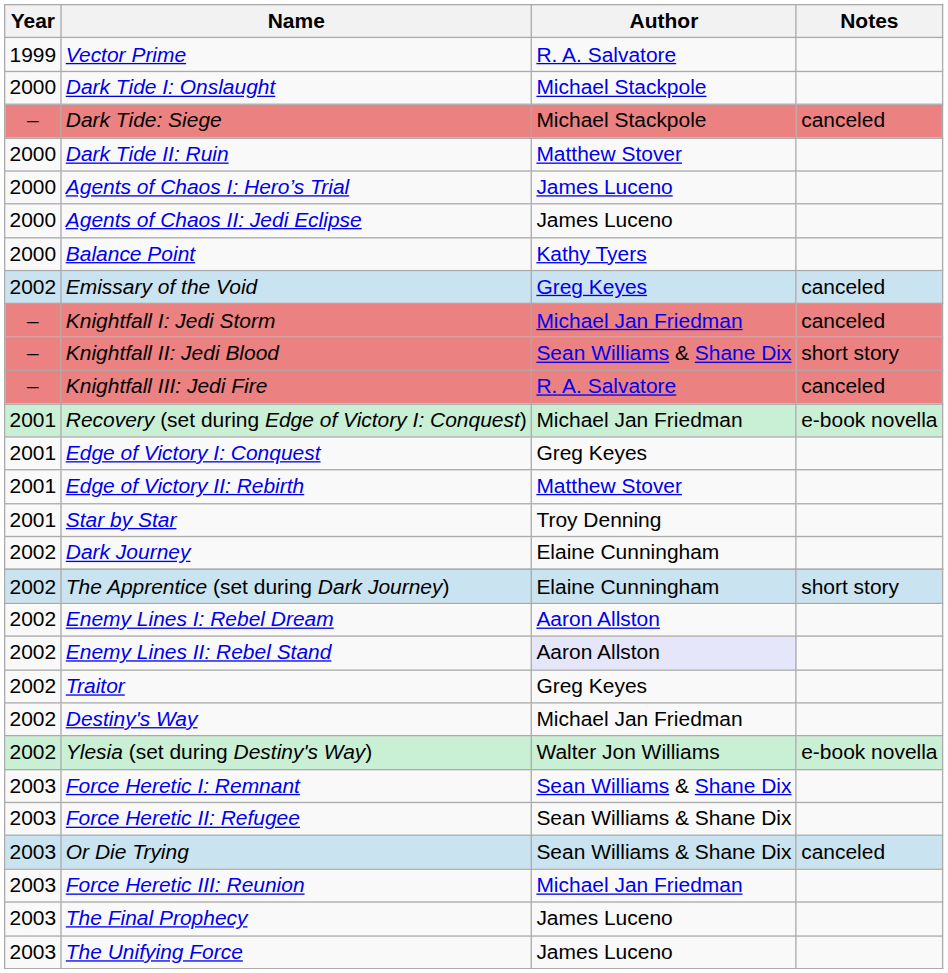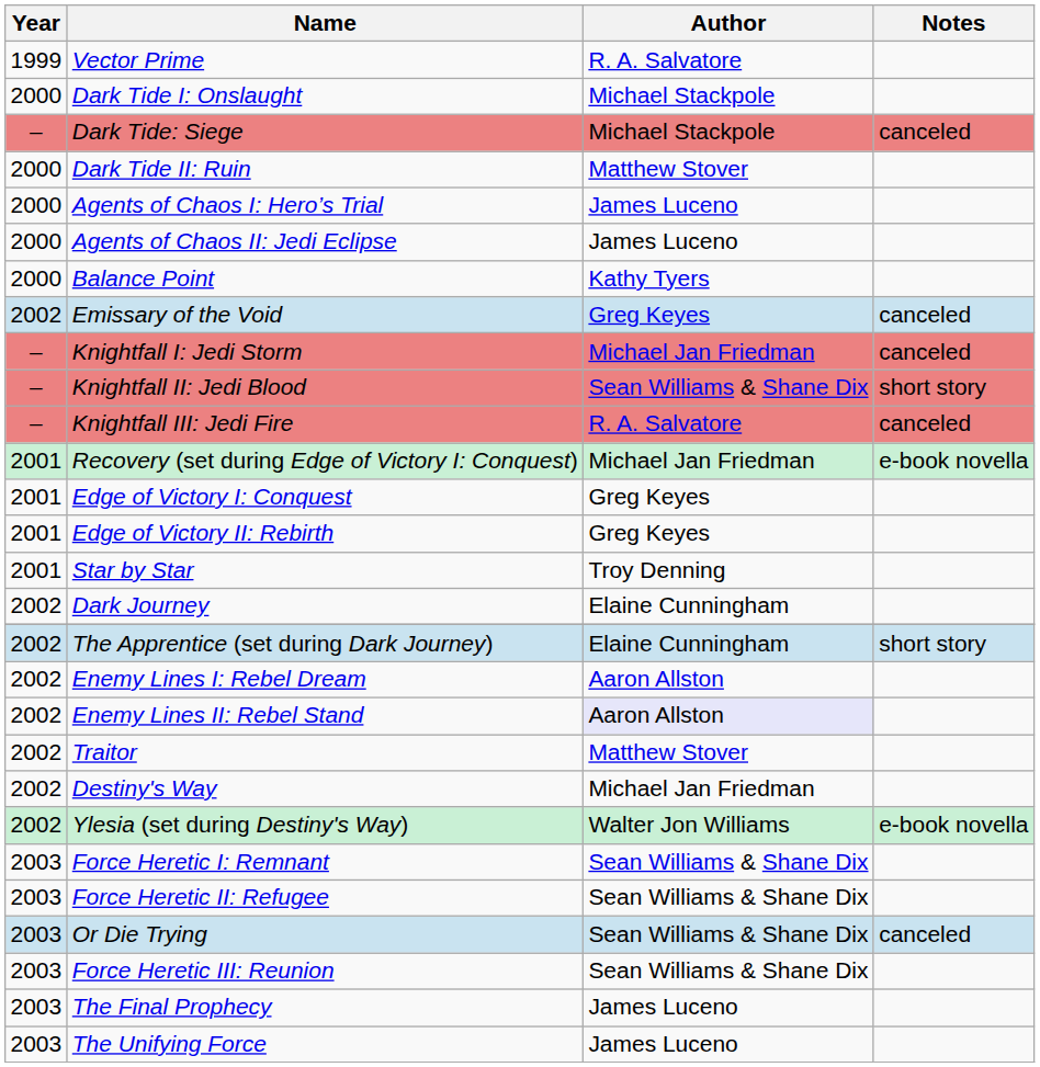Edge of Victory II: Rebirth | Author: Matthew Stover -> Greg Keyes
Traitor | Author: Greg Keyes -> Matthew Stover
Force Heretic III: Reunion | Author: Michael Jan Friedman -> Sean Williams & Shane Dix
